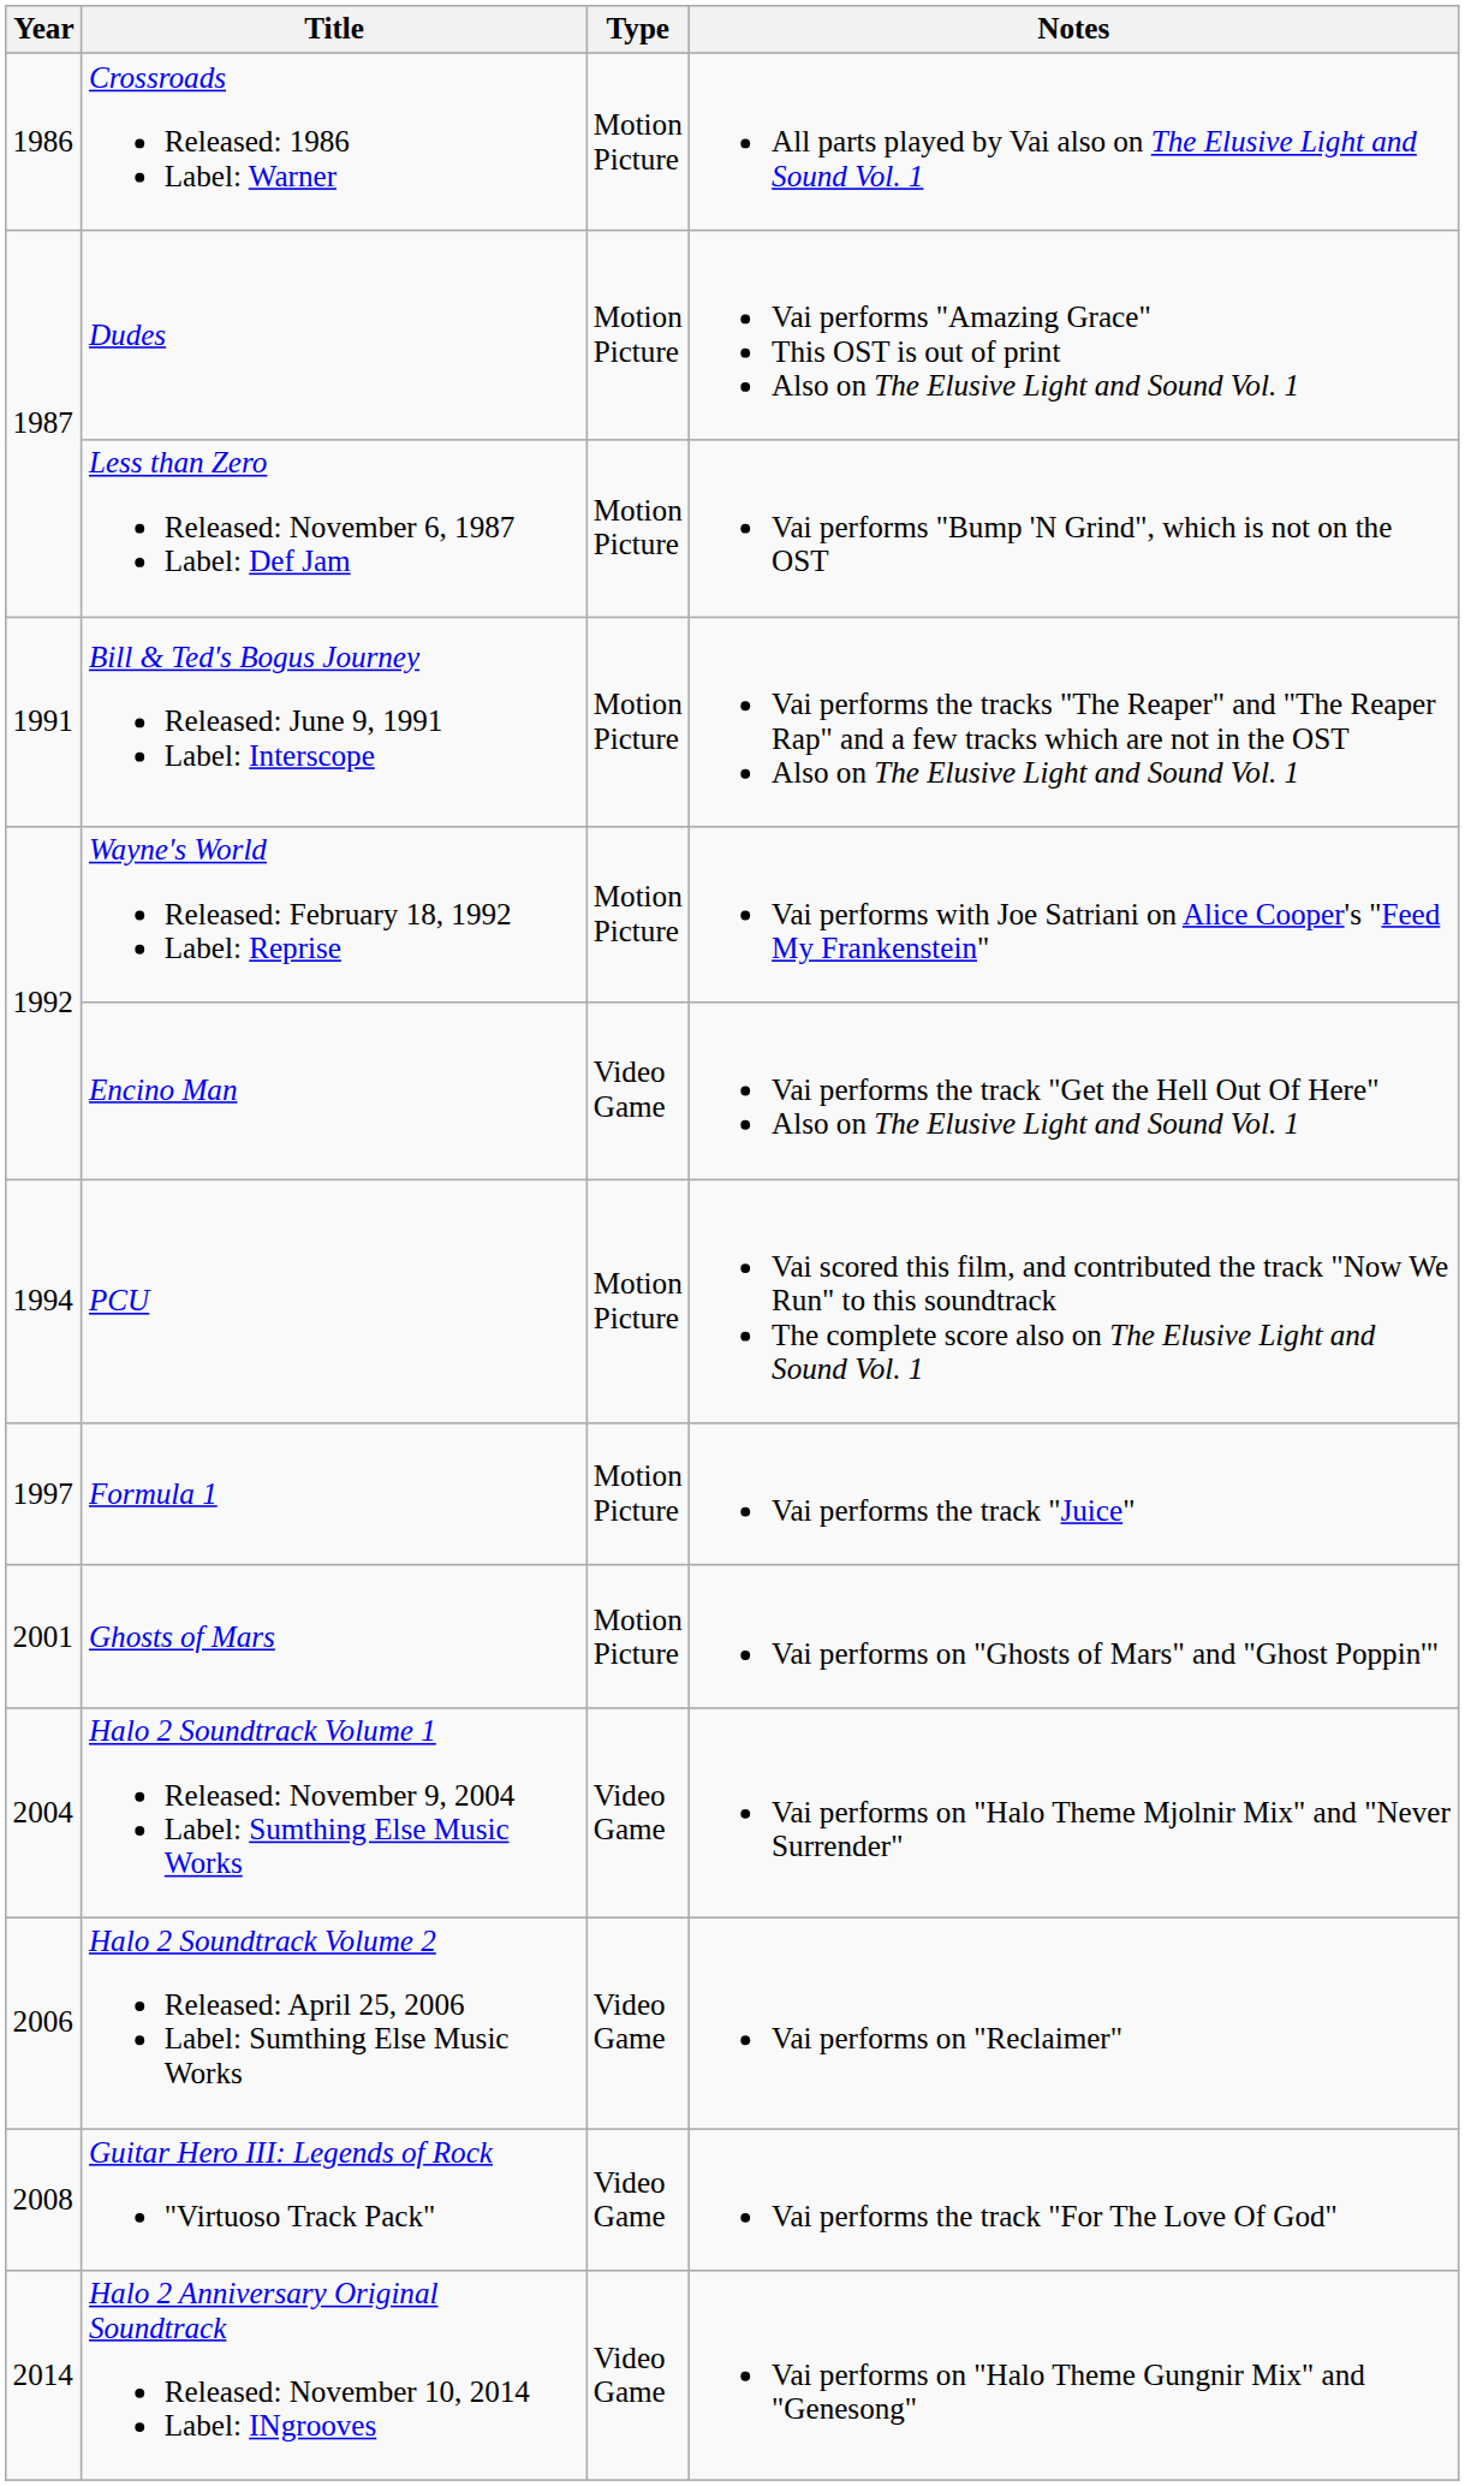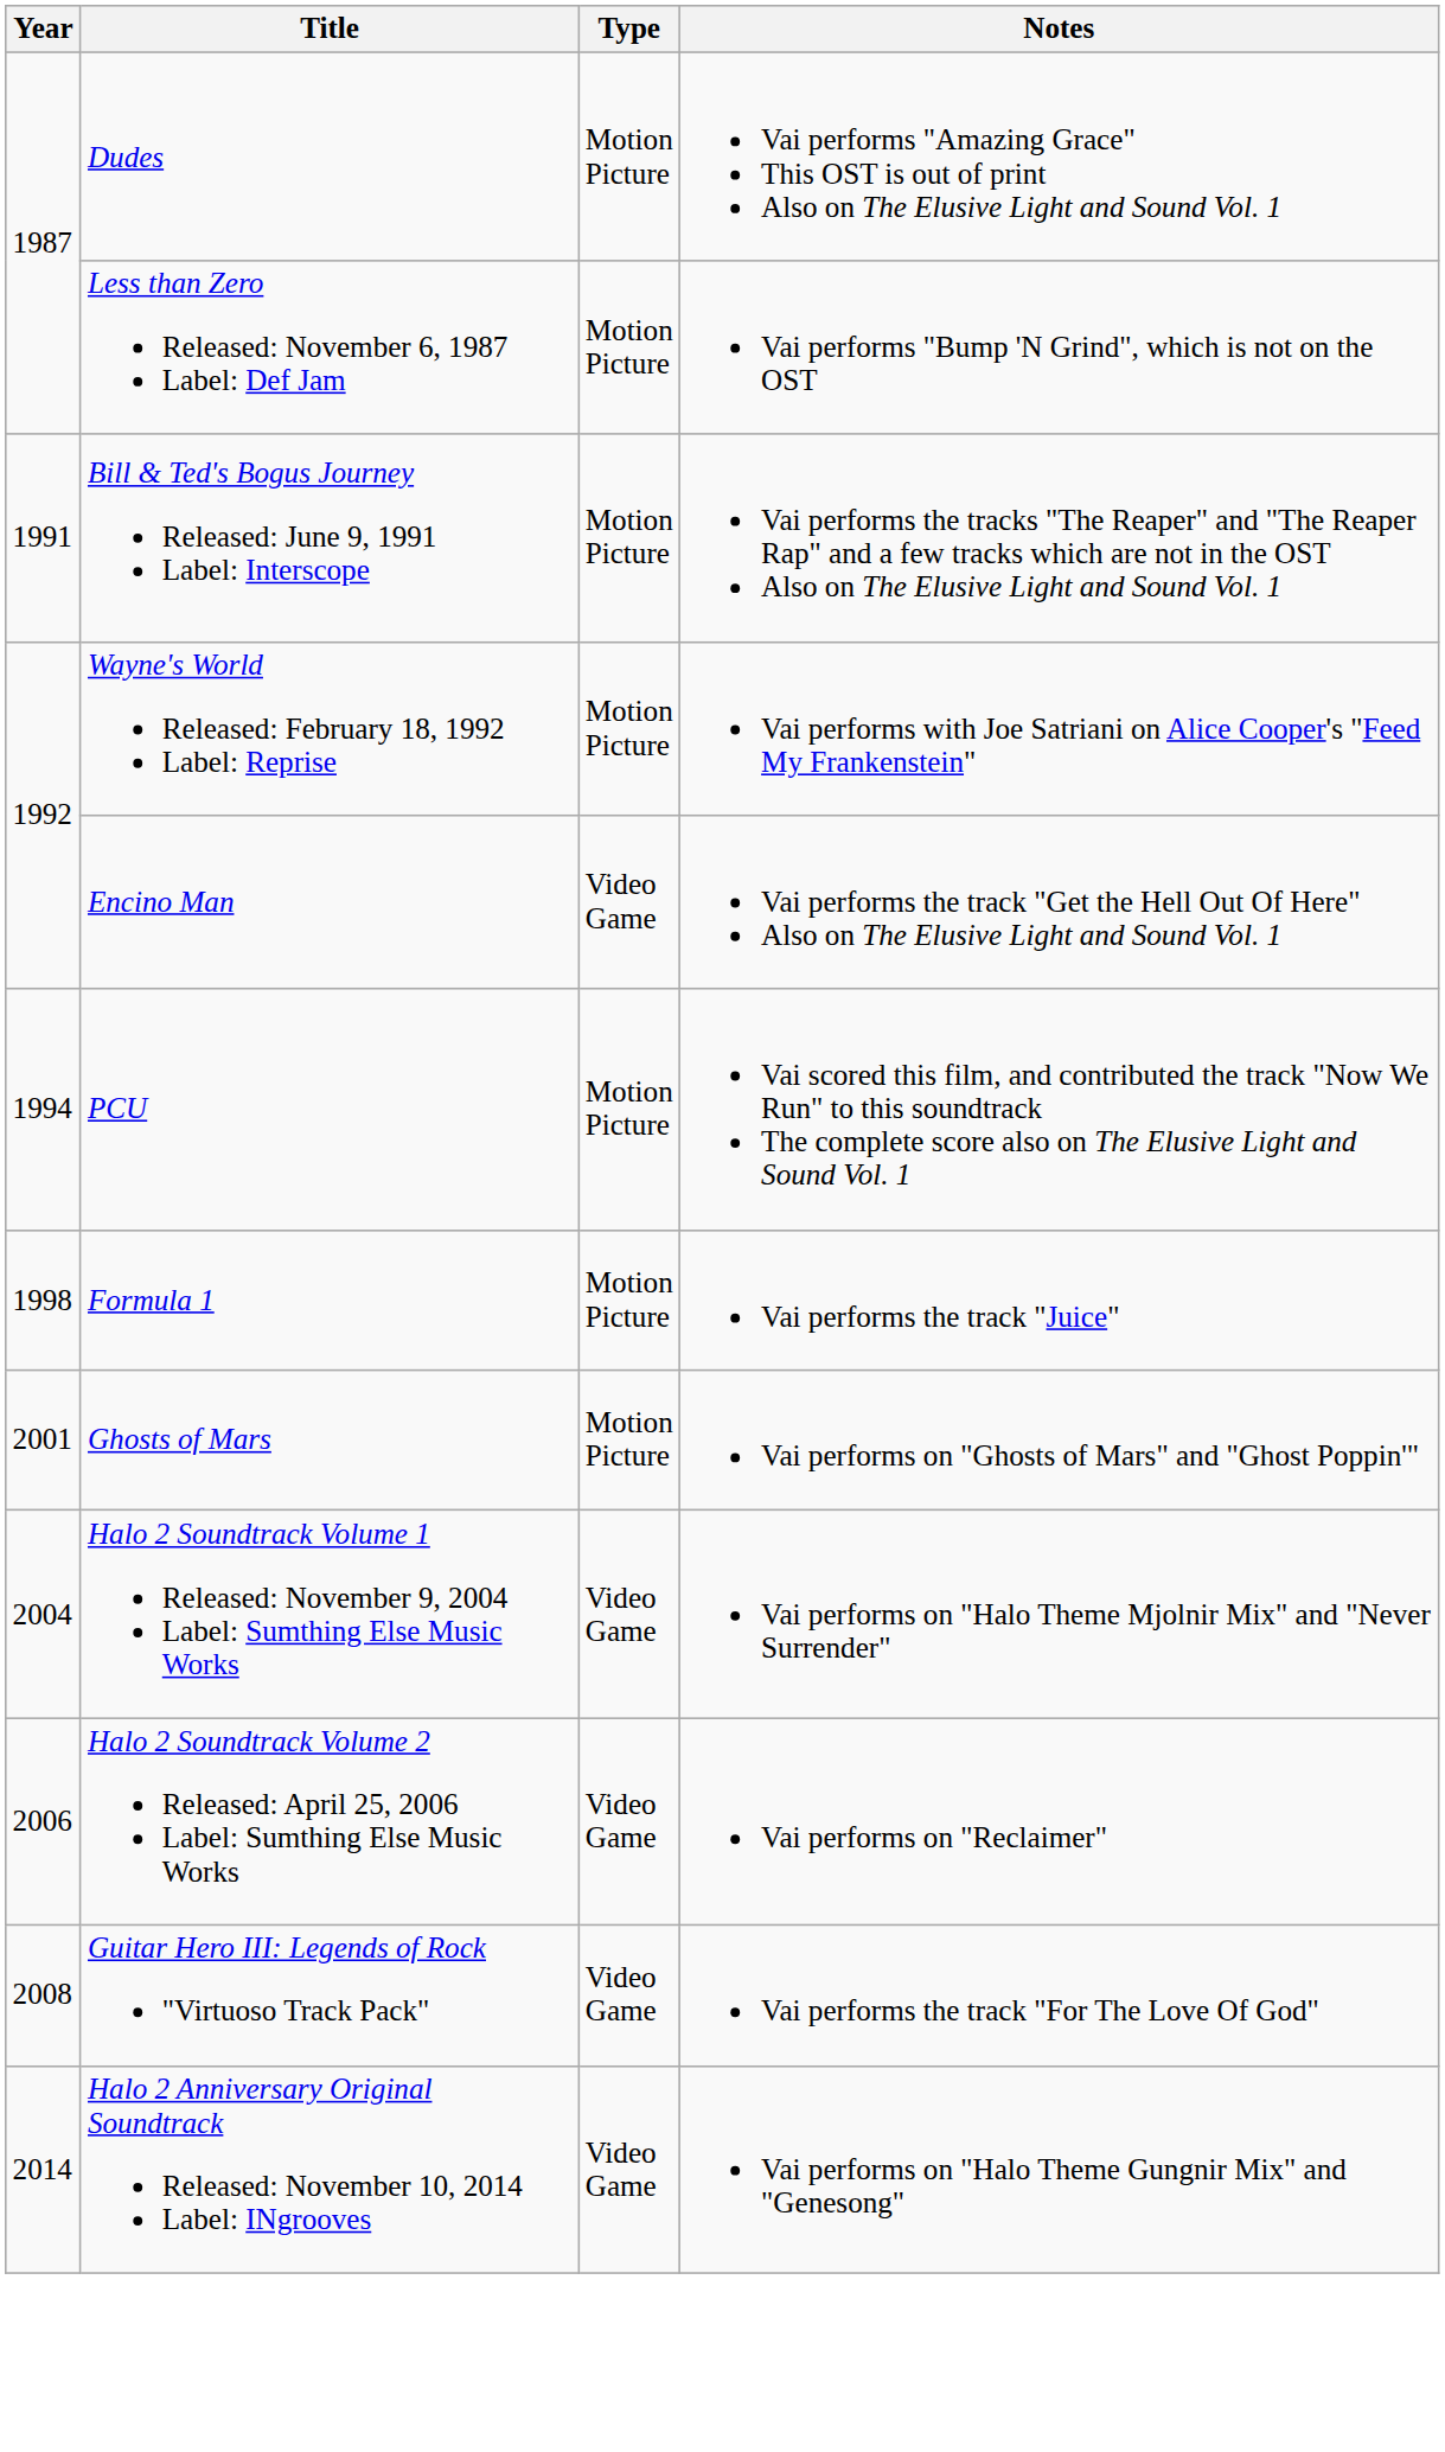- row: 1986 | Crossroads Released: 1986 Label: Warner | Motion Picture | All parts played by Vai also on The Elusive Light and Sound Vol. 1
Formula 1 | Year: 1997 -> 1998
